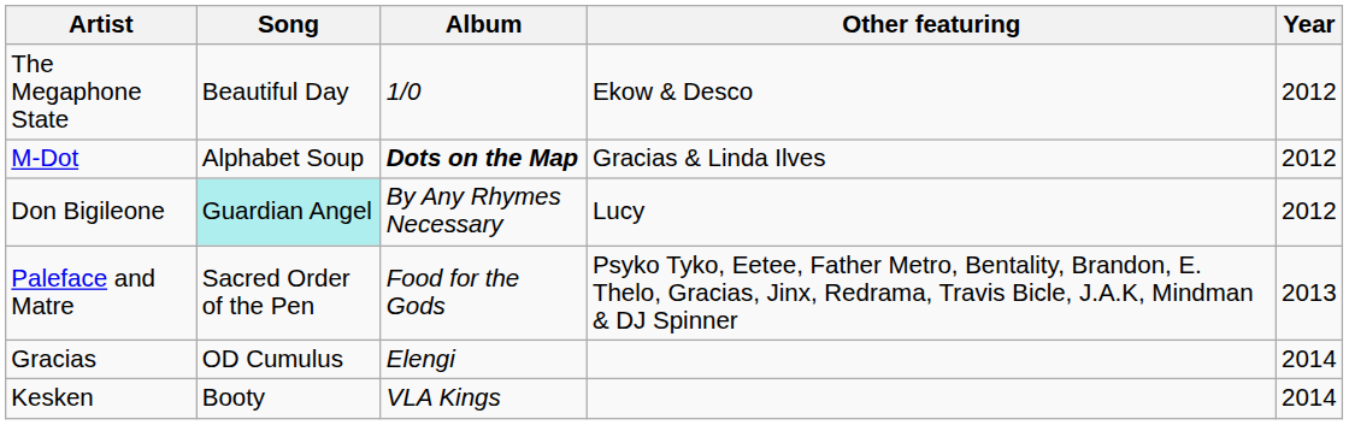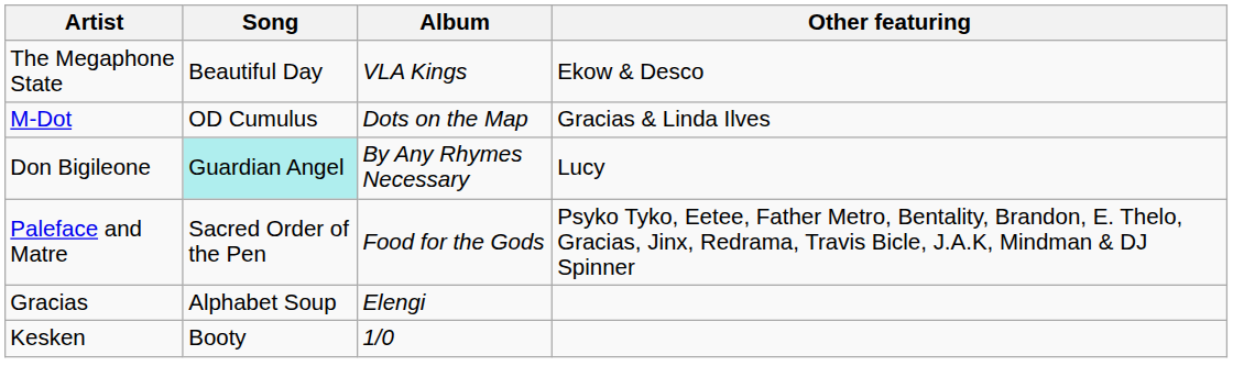- column: Year | 2012 | 2012 | 2012 | 2013 | 2014 | 2014
The Megaphone State | Album: 1/0 -> VLA Kings
M-Dot | Song: Alphabet Soup -> OD Cumulus
M-Dot | Album: bold -> normal
Gracias | Song: OD Cumulus -> Alphabet Soup
Kesken | Album: VLA Kings -> 1/0
